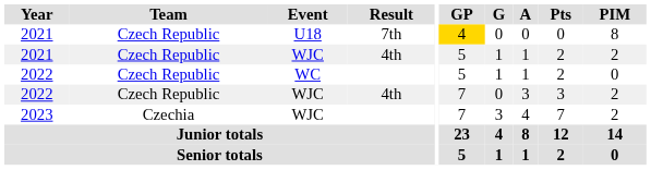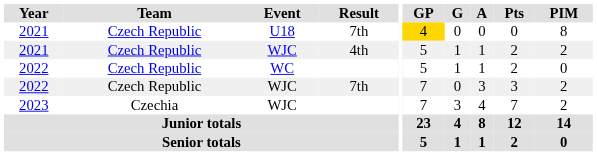2022 / WJC | Result: 4th -> 7th
